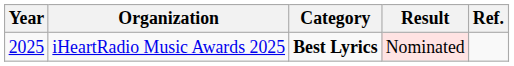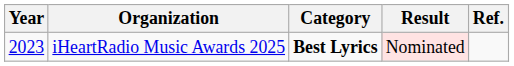iHeartRadio Music Awards 2025 | Year: 2025 -> 2023
